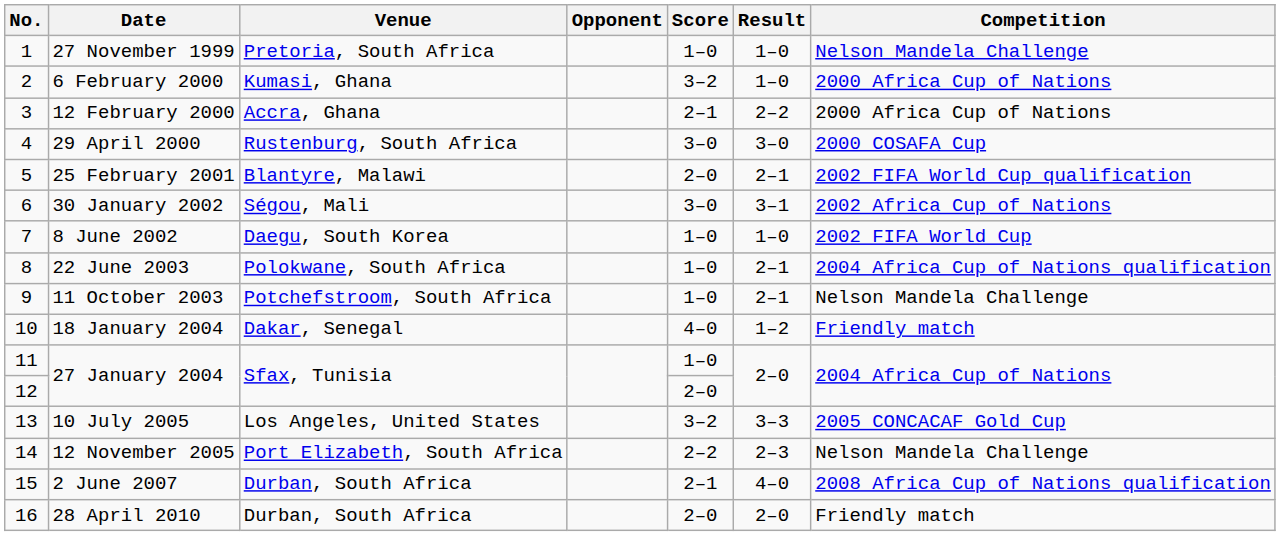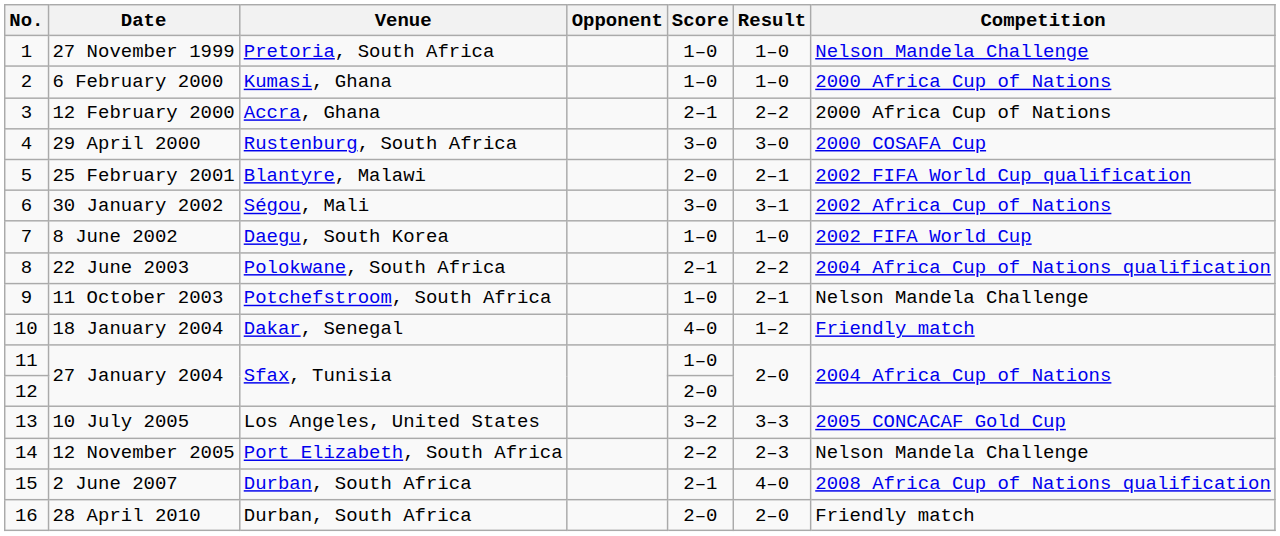6 February 2000 | Score: 3–2 -> 1–0
22 June 2003 | Score: 1–0 -> 2–1
22 June 2003 | Result: 2–1 -> 2–2
